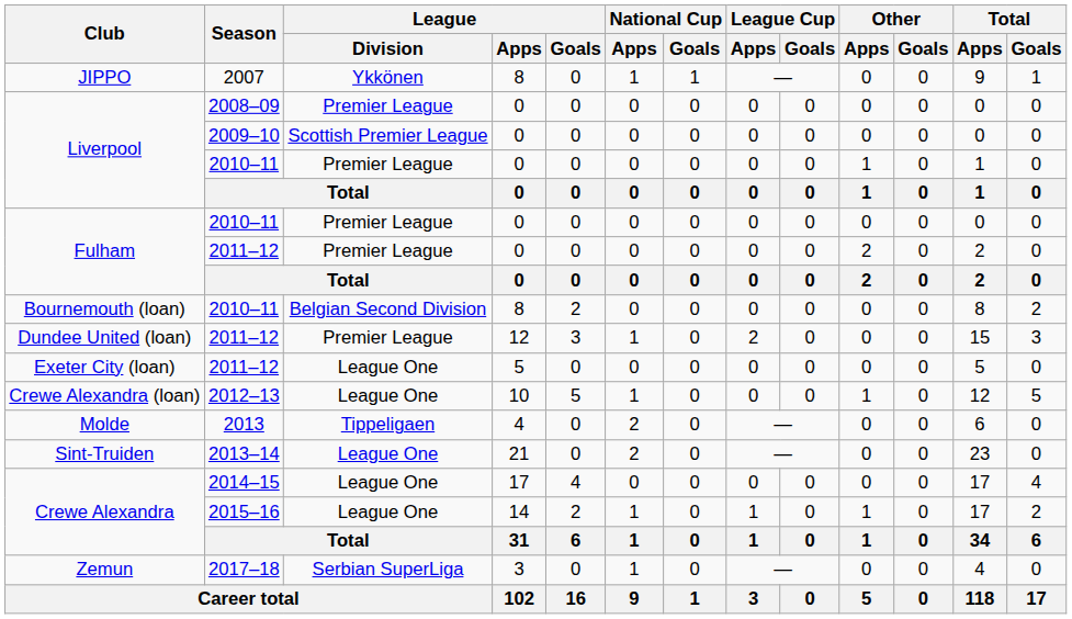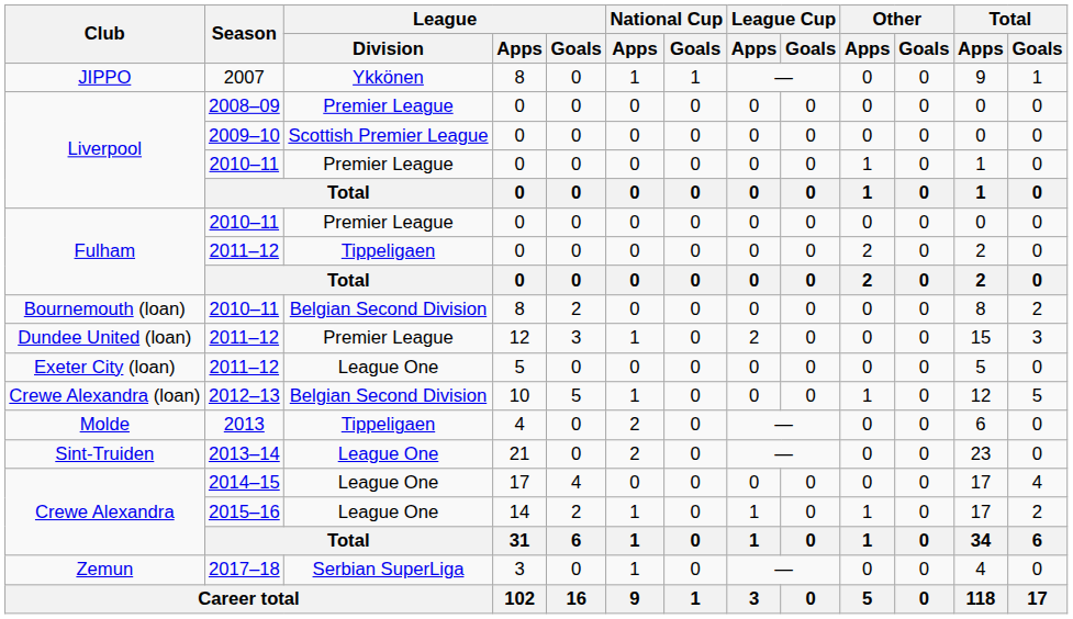Fulham / 2011–12 | League / Division: Premier League -> Tippeligaen
Crewe Alexandra (loan) | League / Division: League One -> Belgian Second Division
